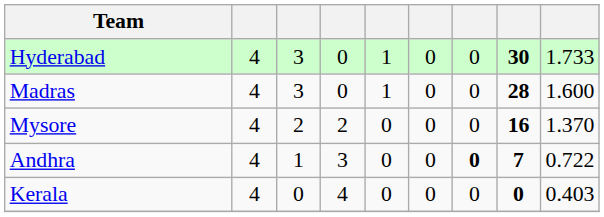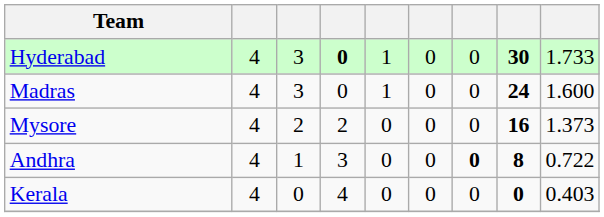Hyderabad | column 4: normal -> bold
Madras | column 8: 28 -> 24
Mysore | column 9: 1.370 -> 1.373
Andhra | column 8: 7 -> 8
